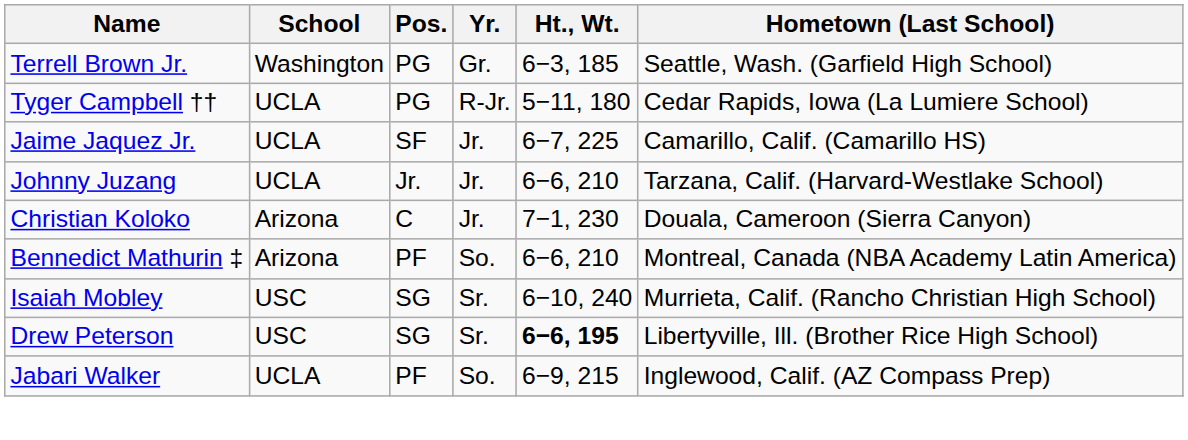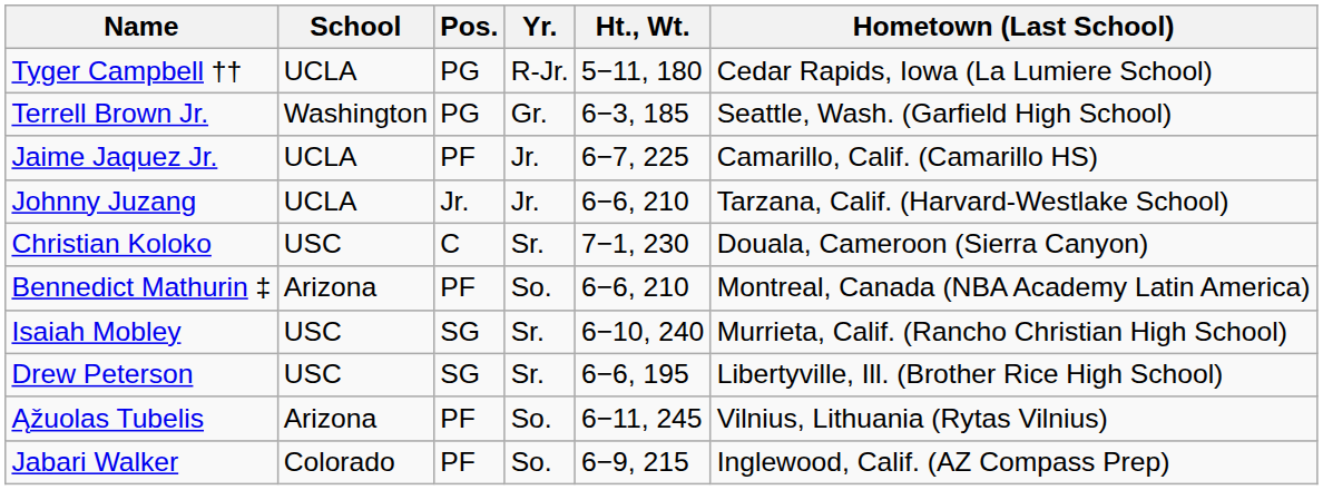rows swapped: Terrell Brown Jr. <-> Tyger Campbell ††
Jaime Jaquez Jr. | Pos.: SF -> PF
Christian Koloko | School: Arizona -> USC
Christian Koloko | Yr.: Jr. -> Sr.
Drew Peterson | Ht., Wt.: bold -> normal
+ row: Ąžuolas Tubelis | Arizona | PF | So. | 6−11, 245 | Vilnius, Lithuania (Rytas Vilnius)
Jabari Walker | School: UCLA -> Colorado
